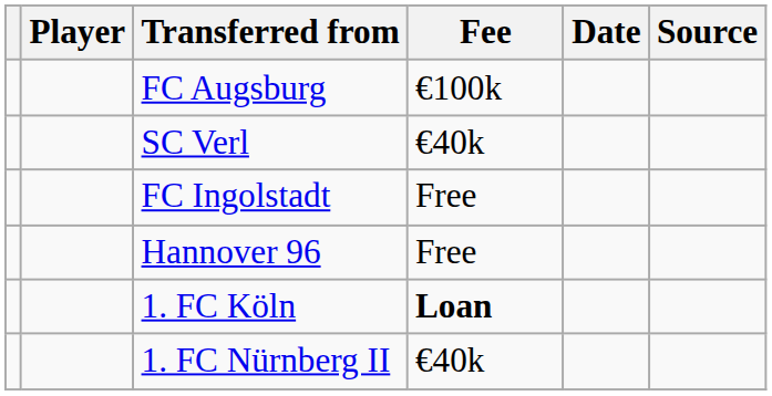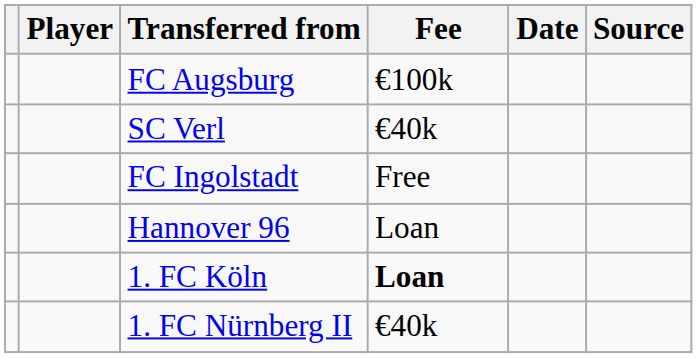Hannover 96 | Fee: Free -> Loan
